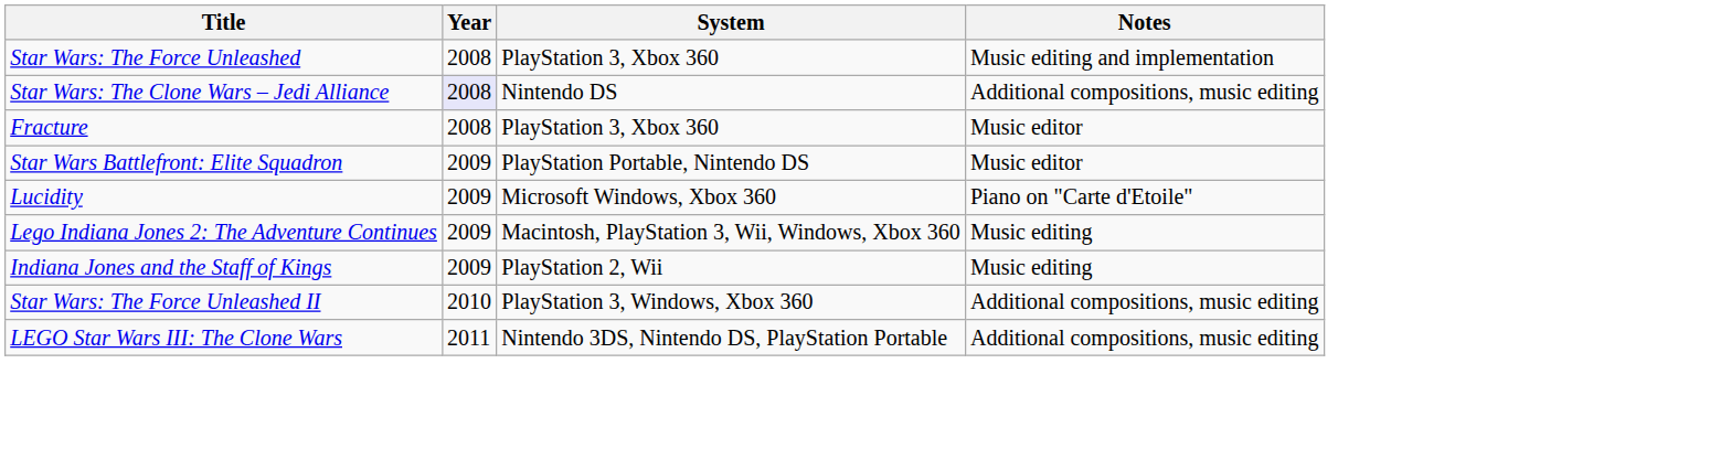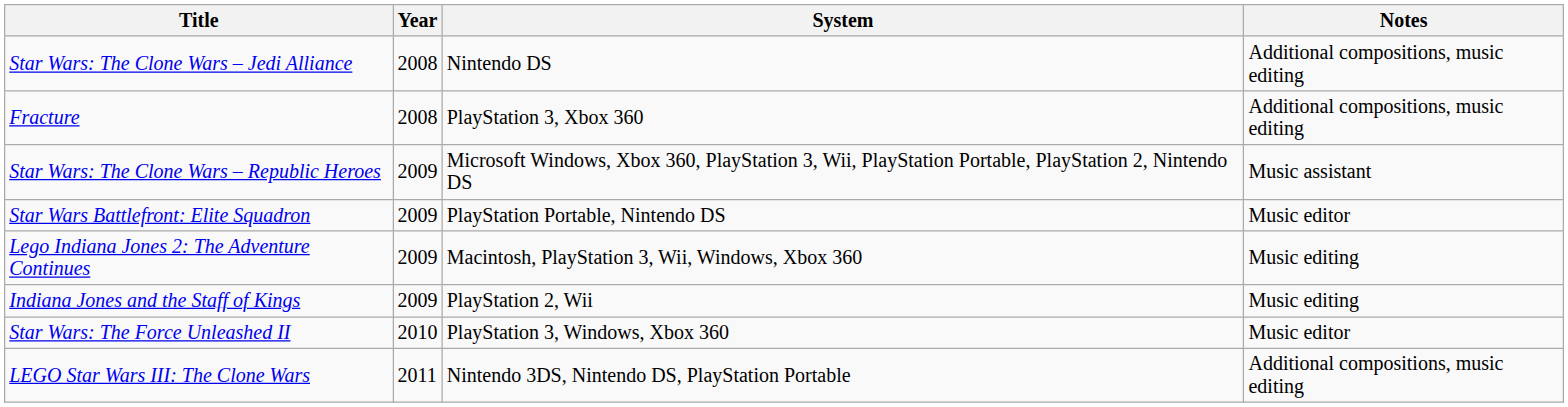- row: Star Wars: The Force Unleashed | 2008 | PlayStation 3, Xbox 360 | Music editing and implementation
Star Wars: The Clone Wars – Jedi Alliance | Year: lavender background -> no background
Fracture | Notes: Music editor -> Additional compositions, music editing
+ row: Star Wars: The Clone Wars – Republic Heroes | 2009 | Microsoft Windows, Xbox 360, PlayStation 3, Wii, PlayStation Portable, PlayStation 2, Nintendo DS | Music assistant
- row: Lucidity | 2009 | Microsoft Windows, Xbox 360 | Piano on "Carte d'Etoile"
Star Wars: The Force Unleashed II | Notes: Additional compositions, music editing -> Music editor
